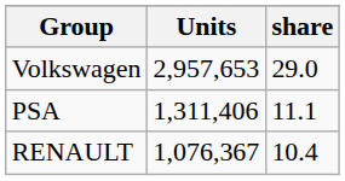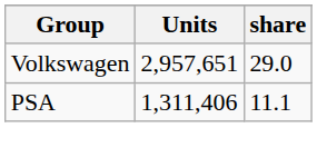Volkswagen | Units: 2,957,653 -> 2,957,651
- row: RENAULT | 1,076,367 | 10.4
